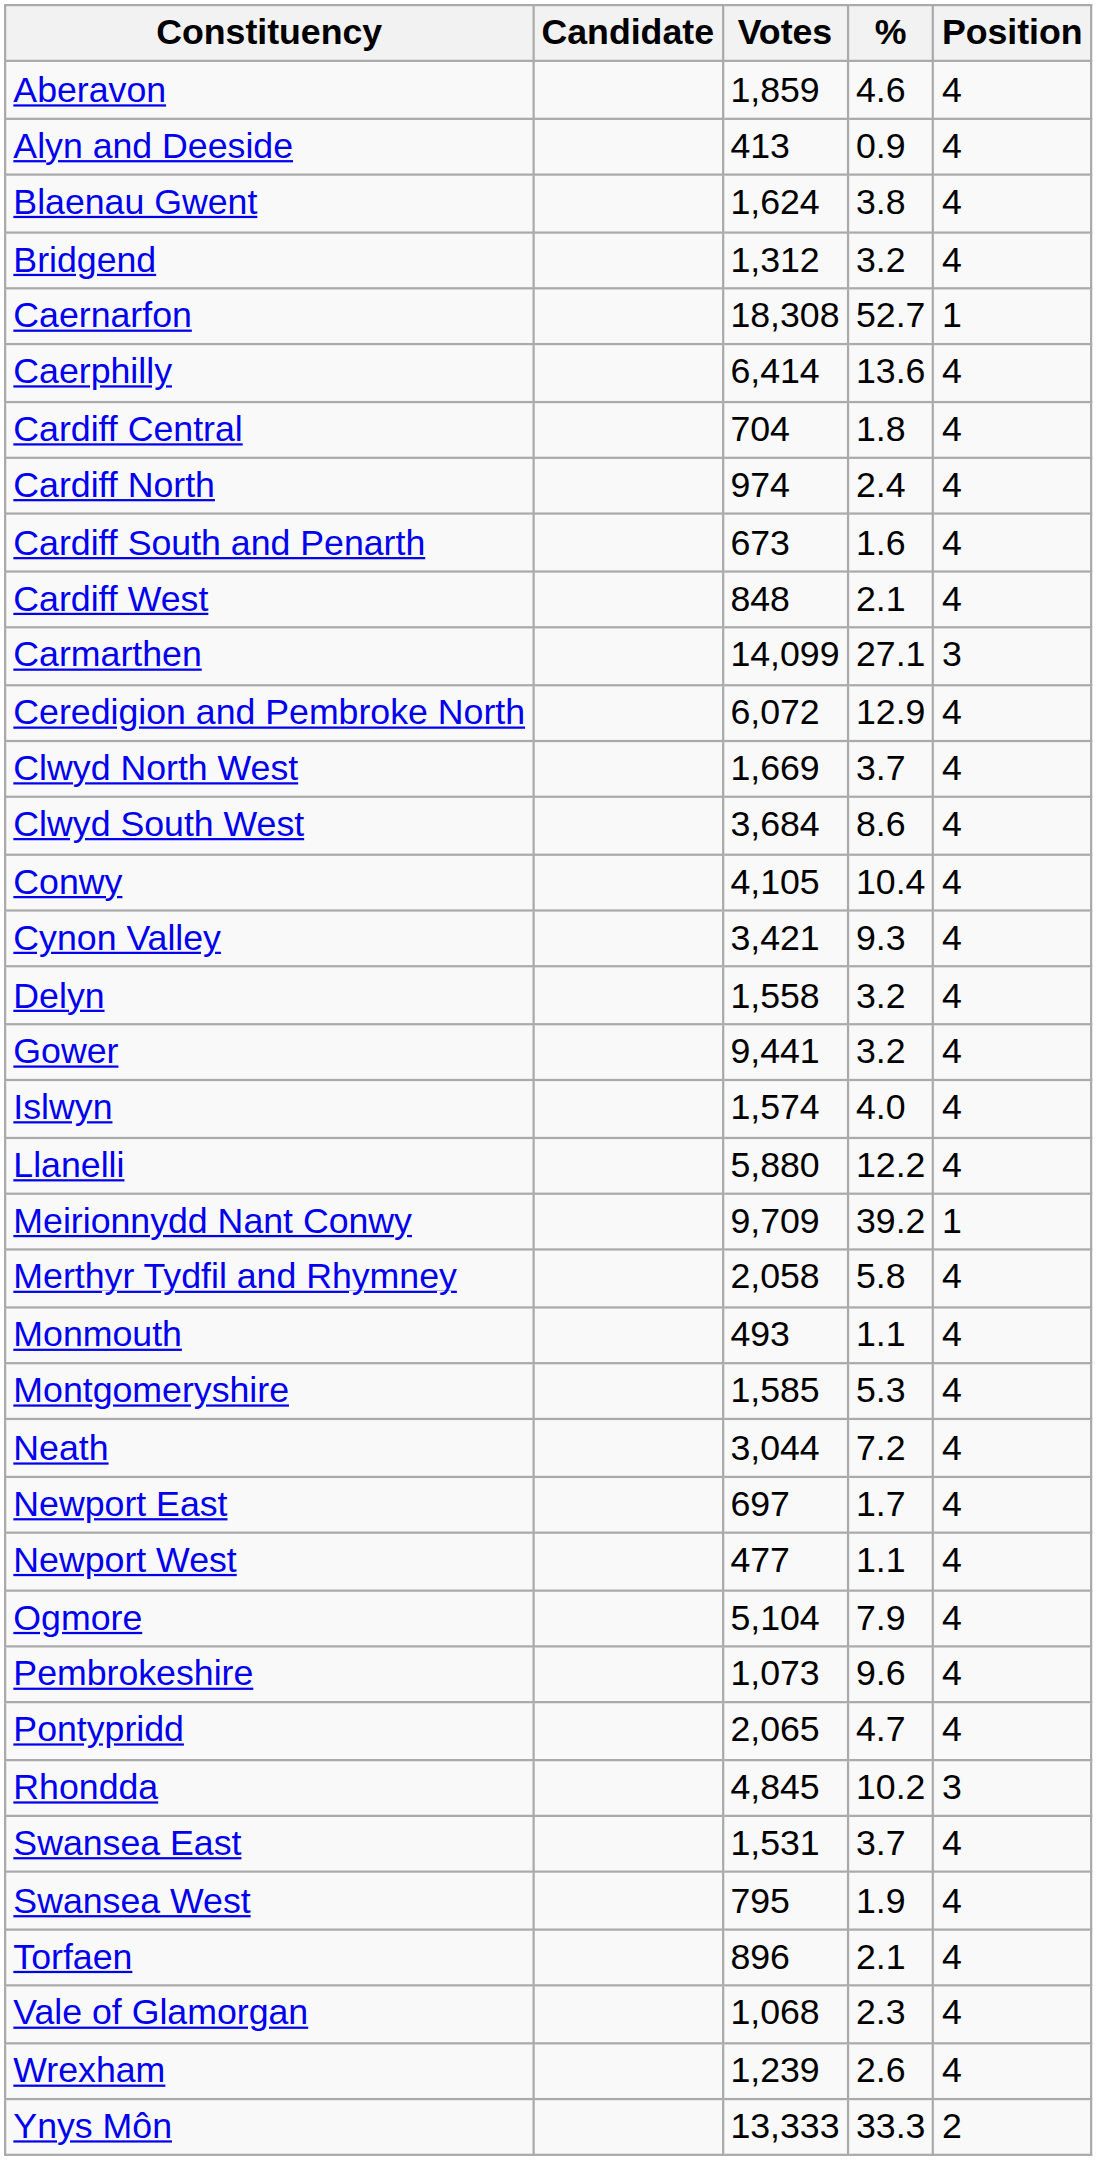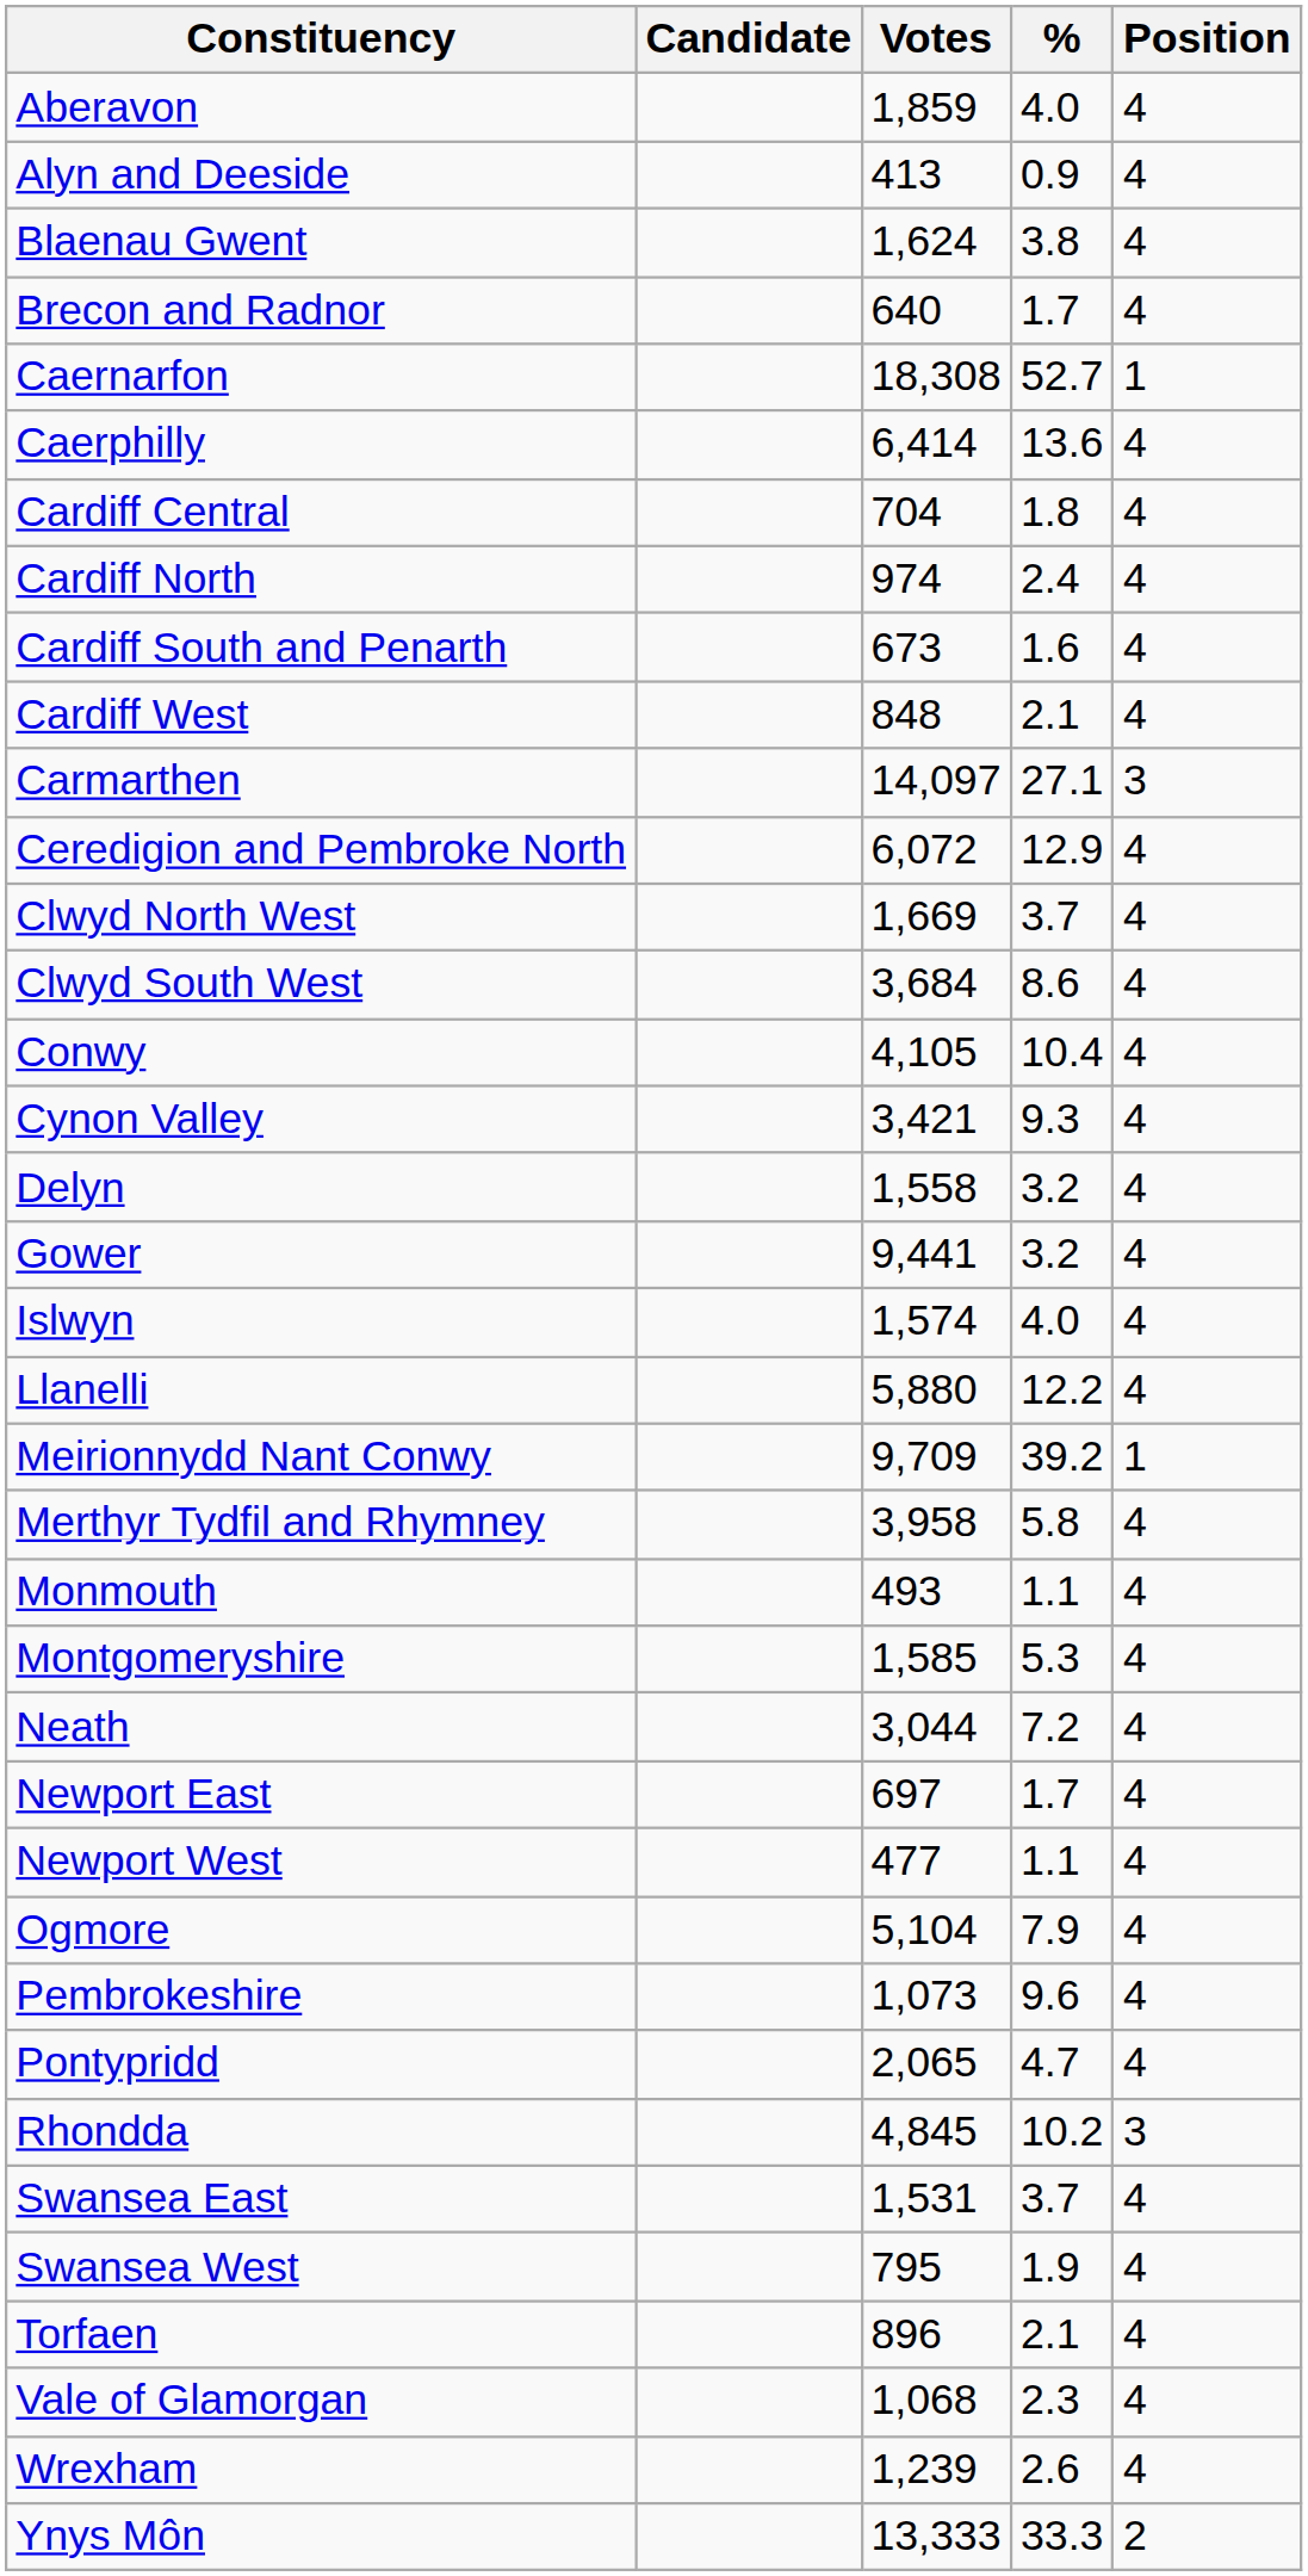Aberavon | %: 4.6 -> 4.0
+ row: Brecon and Radnor | 640 | 1.7 | 4
- row: Bridgend | 1,312 | 3.2 | 4
Carmarthen | Votes: 14,099 -> 14,097
Merthyr Tydfil and Rhymney | Votes: 2,058 -> 3,958
